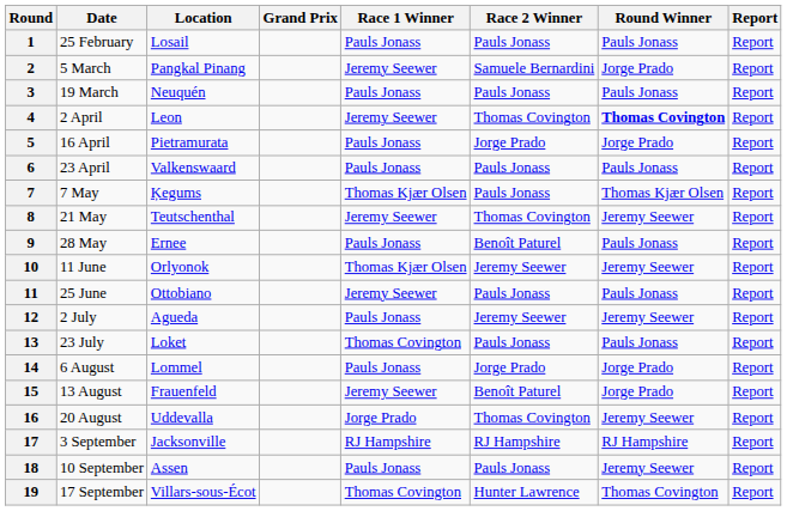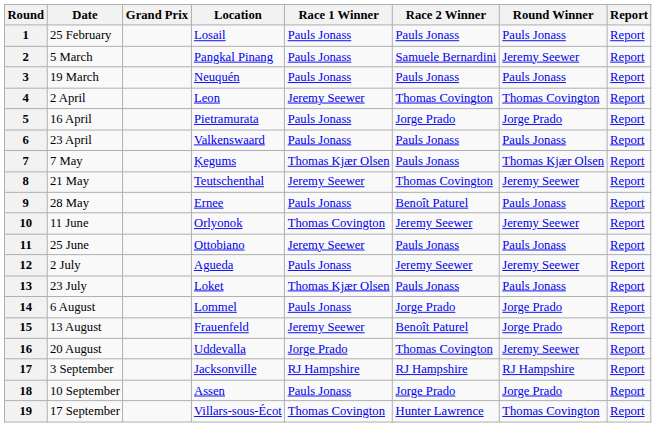columns swapped: Grand Prix <-> Location
2 | Race 1 Winner: Jeremy Seewer -> Pauls Jonass
2 | Round Winner: Jorge Prado -> Jeremy Seewer
4 | Round Winner: bold -> normal
10 | Race 1 Winner: Thomas Kjær Olsen -> Thomas Covington
13 | Race 1 Winner: Thomas Covington -> Thomas Kjær Olsen
18 | Race 2 Winner: Pauls Jonass -> Jorge Prado
18 | Round Winner: Jeremy Seewer -> Jorge Prado
